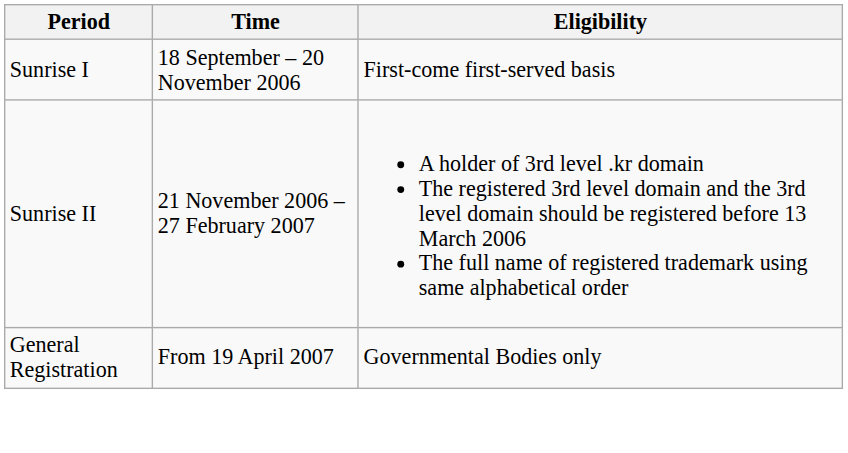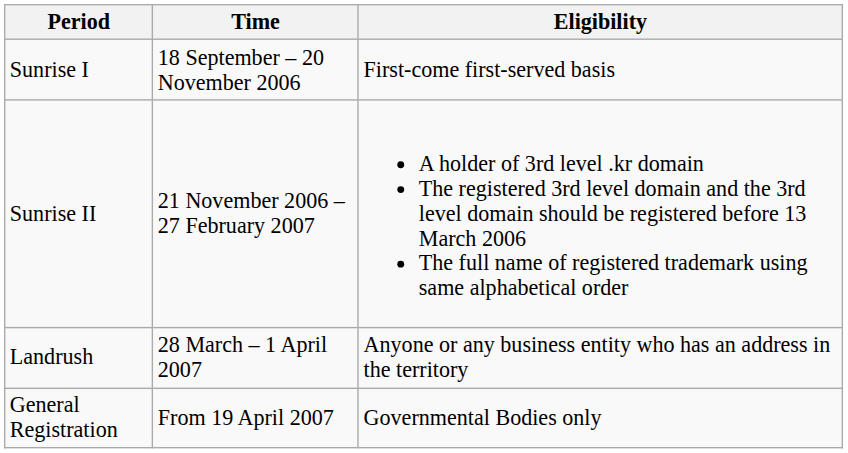+ row: Landrush | 28 March – 1 April 2007 | Anyone or any business entity who has an address in the territory
